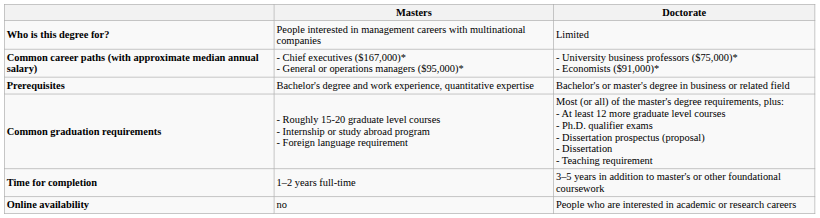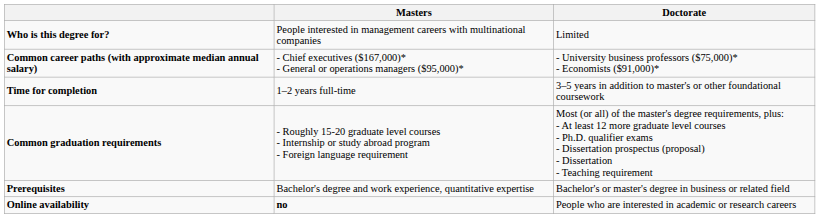rows swapped: Time for completion <-> Prerequisites
Online availability | Masters: normal -> bold
